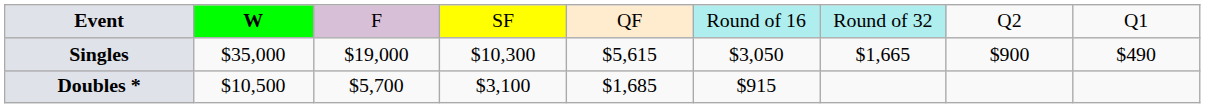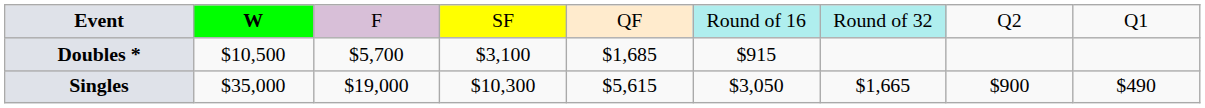rows swapped: Singles <-> Doubles *
